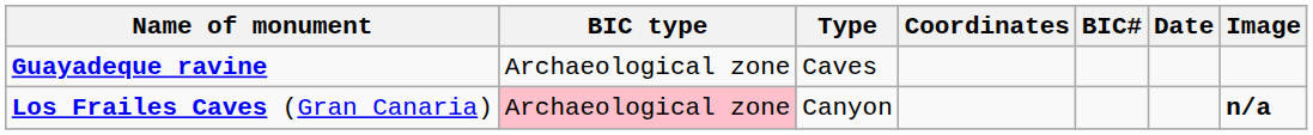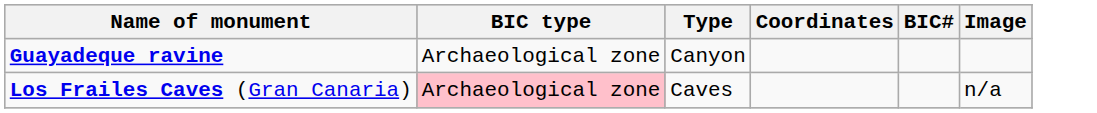- column: Date
Guayadeque ravine | Type: Caves -> Canyon
Los Frailes Caves (Gran Canaria) | Type: Canyon -> Caves
Los Frailes Caves (Gran Canaria) | Image: bold -> normal
